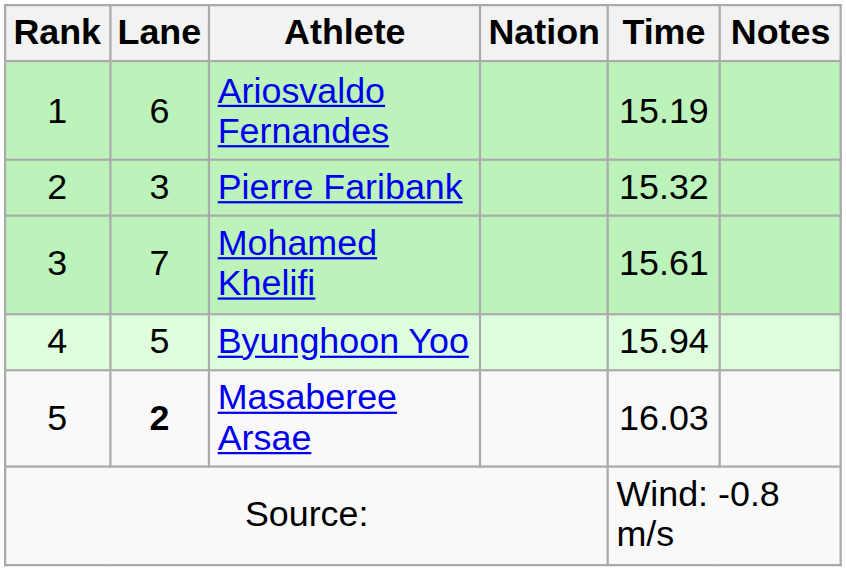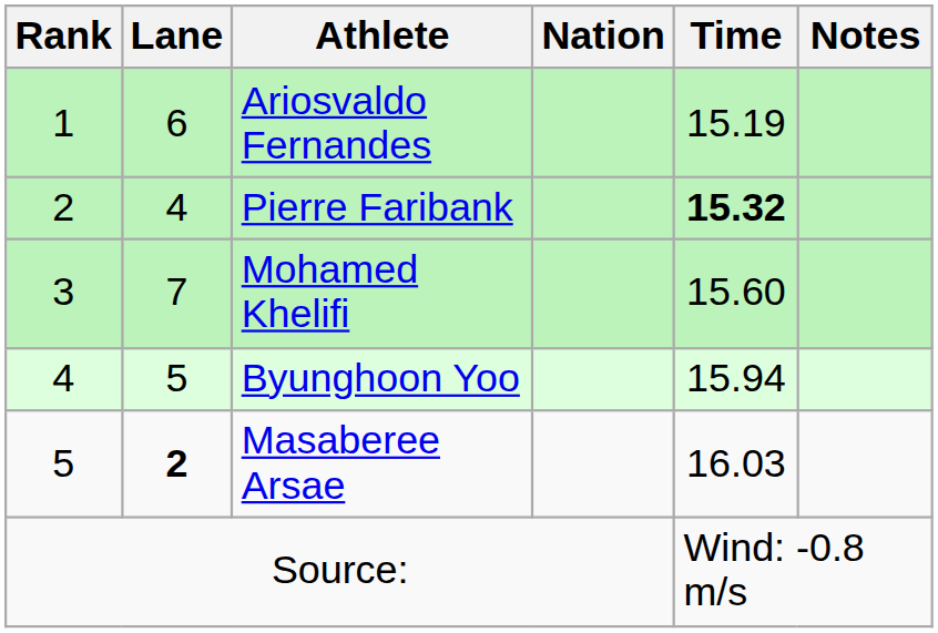Pierre Faribank | Lane: 3 -> 4
Pierre Faribank | Time: normal -> bold
Mohamed Khelifi | Time: 15.61 -> 15.60
